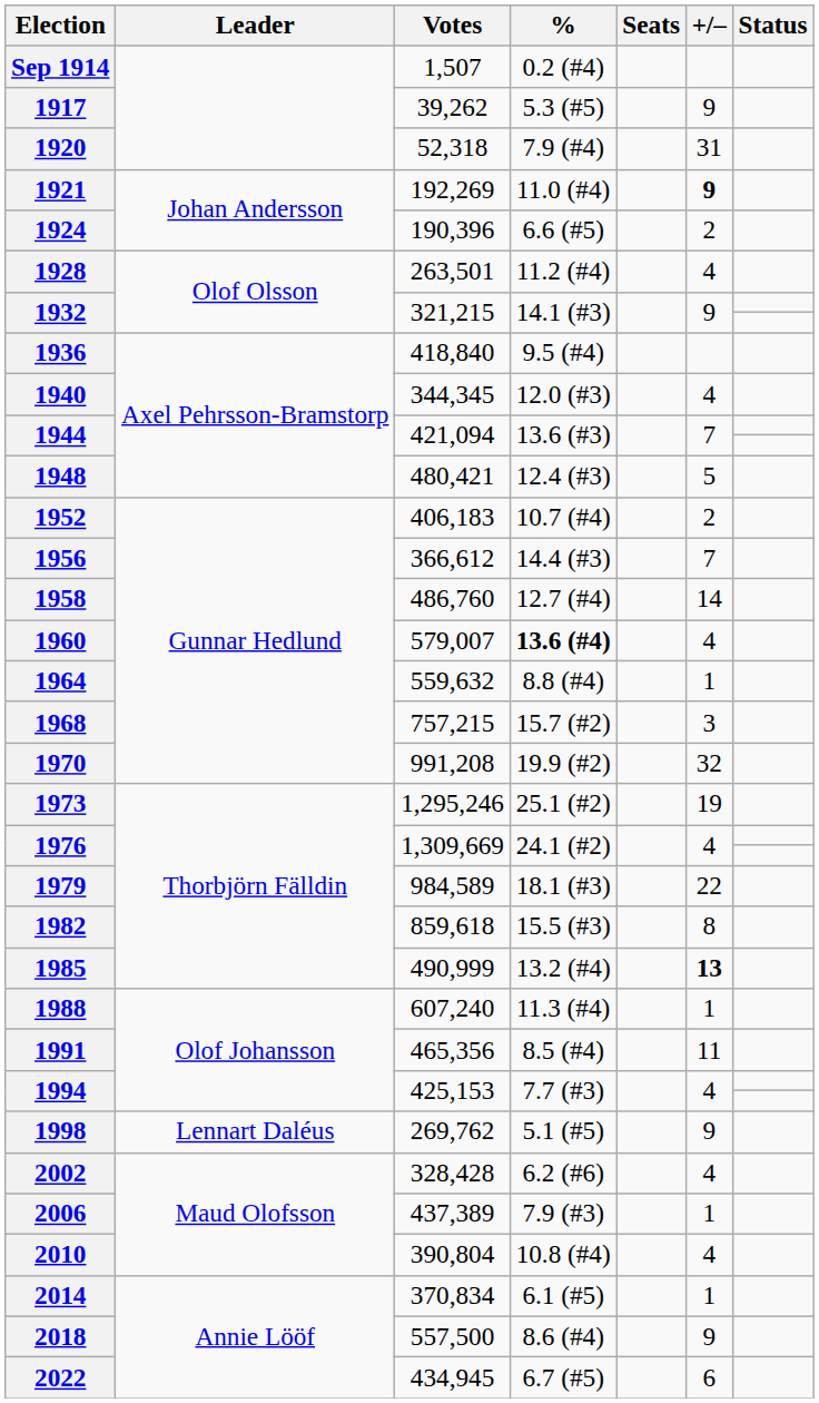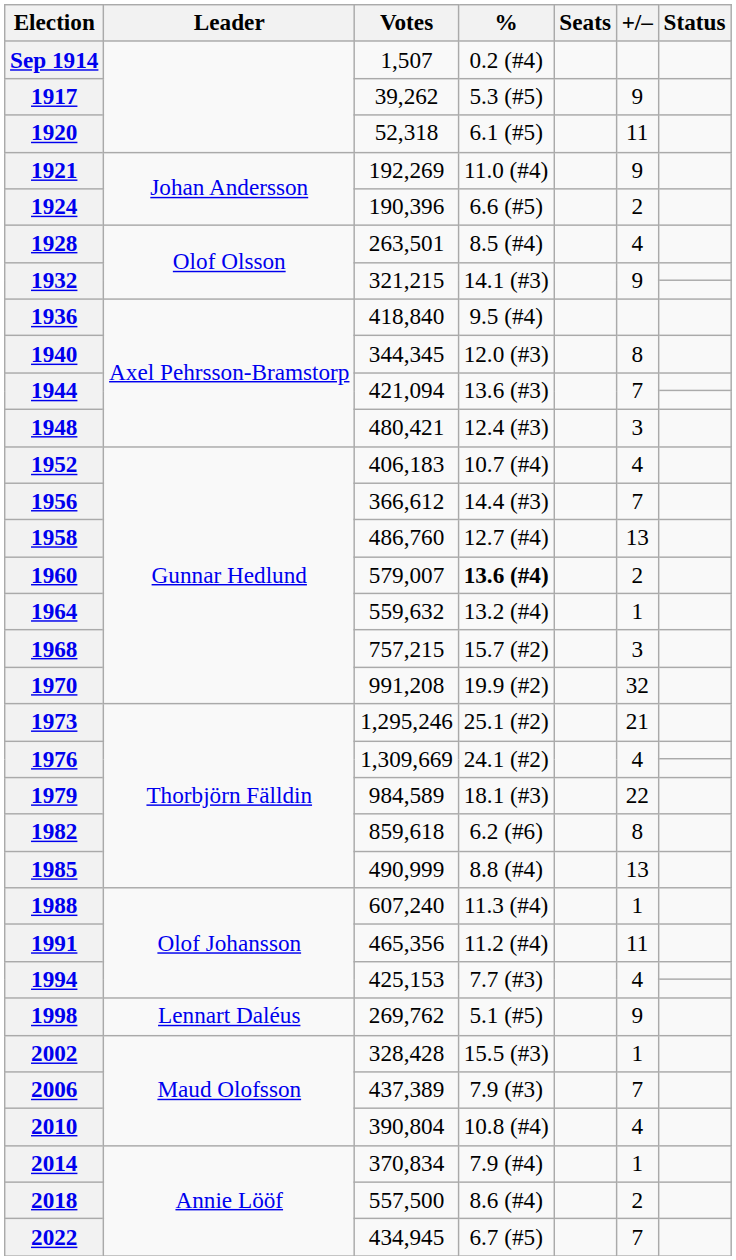1920 | %: 7.9 (#4) -> 6.1 (#5)
1920 | +/–: 31 -> 11
1921 | +/–: bold -> normal
1928 | %: 11.2 (#4) -> 8.5 (#4)
1940 | +/–: 4 -> 8
1948 | +/–: 5 -> 3
1952 | +/–: 2 -> 4
1958 | +/–: 14 -> 13
1960 | +/–: 4 -> 2
1964 | %: 8.8 (#4) -> 13.2 (#4)
1973 | +/–: 19 -> 21
1982 | %: 15.5 (#3) -> 6.2 (#6)
1985 | %: 13.2 (#4) -> 8.8 (#4)
1985 | +/–: bold -> normal
1991 | %: 8.5 (#4) -> 11.2 (#4)
2002 | %: 6.2 (#6) -> 15.5 (#3)
2002 | +/–: 4 -> 1
2006 | +/–: 1 -> 7
2014 | %: 6.1 (#5) -> 7.9 (#4)
2018 | +/–: 9 -> 2
2022 | +/–: 6 -> 7
